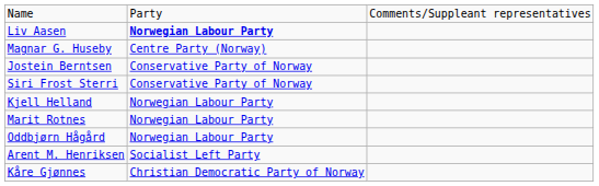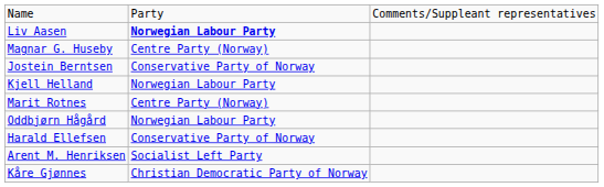- row: Siri Frost Sterri | Conservative Party of Norway
Marit Rotnes | column 2: Norwegian Labour Party -> Centre Party (Norway)
+ row: Harald Ellefsen | Conservative Party of Norway
